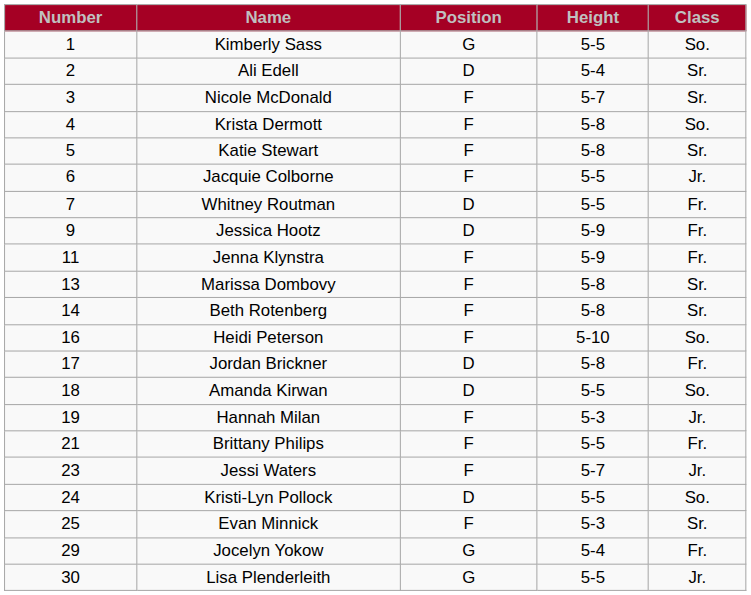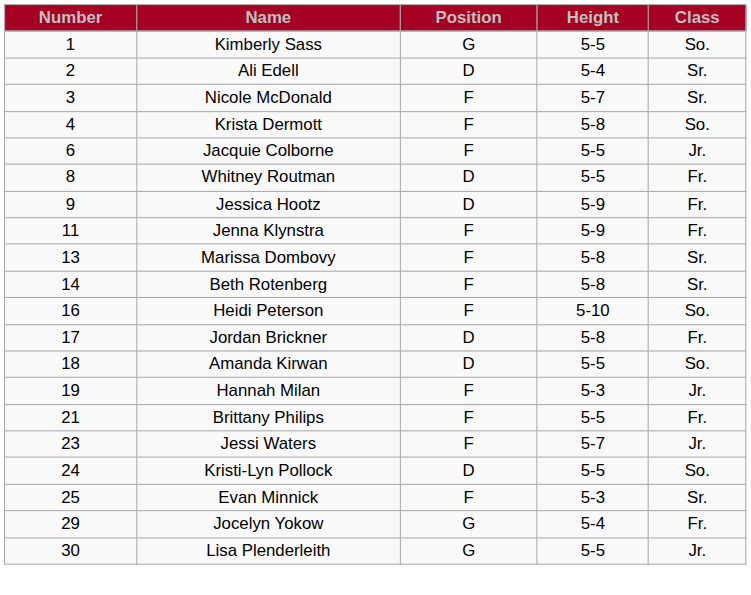- row: 5 | Katie Stewart | F | 5-8 | Sr.
Whitney Routman | Number: 7 -> 8
